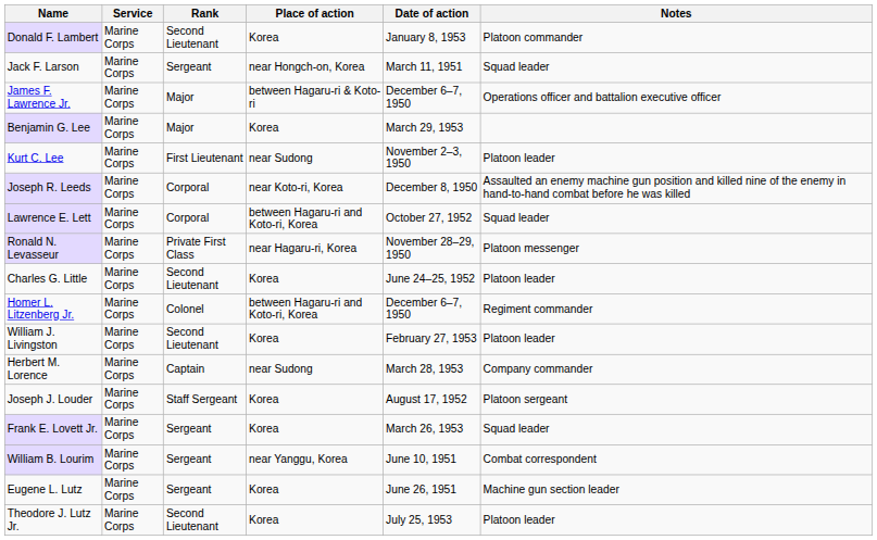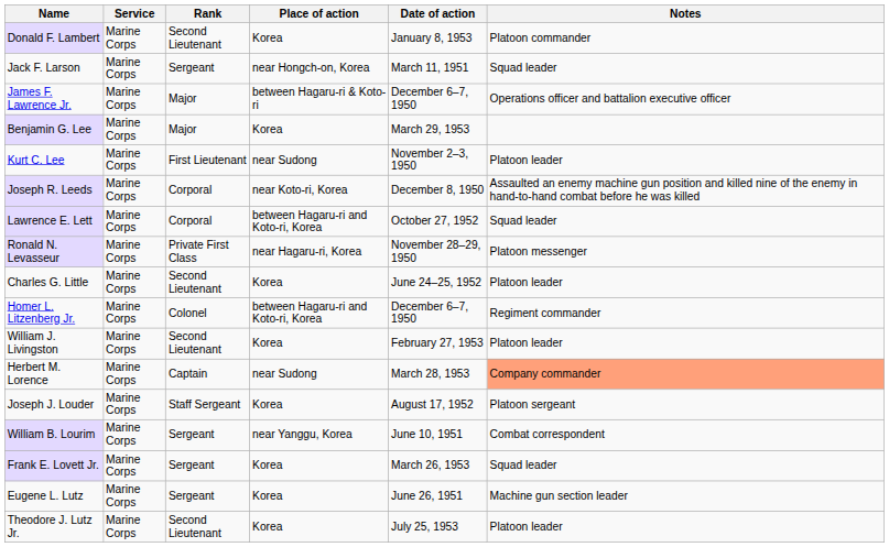Herbert M. Lorence | Notes: no background -> lightsalmon background
rows swapped: William B. Lourim <-> Frank E. Lovett Jr.
